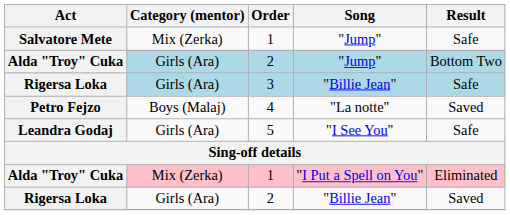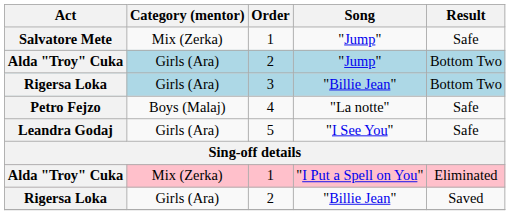Rigersa Loka / 3 | Result: Safe -> Bottom Two
Petro Fejzo | Result: Saved -> Safe
